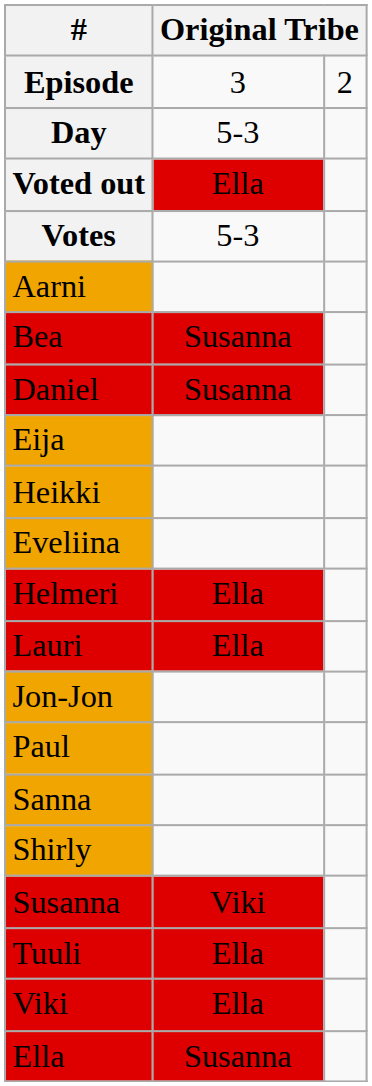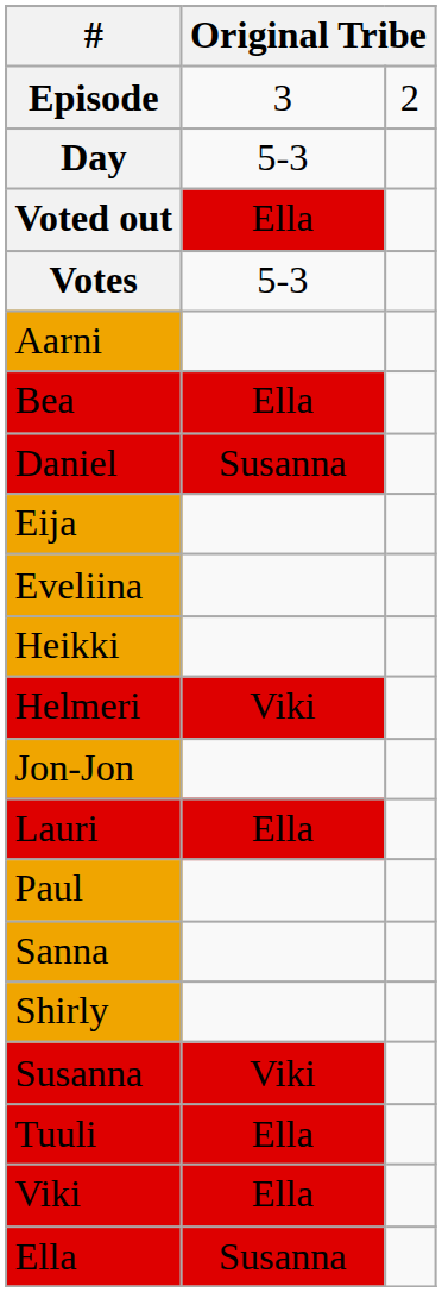Bea | column 2: Susanna -> Ella
rows swapped: Eveliina <-> Heikki
Helmeri | column 2: Ella -> Viki
rows swapped: Jon-Jon <-> Lauri
